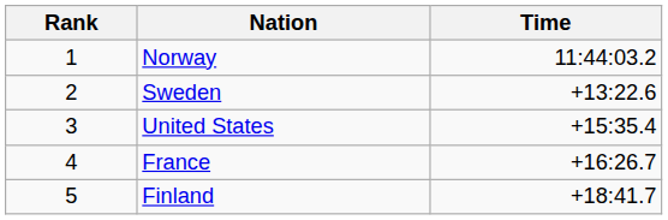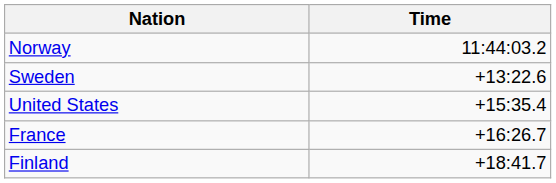- column: Rank | 1 | 2 | 3 | 4 | 5
